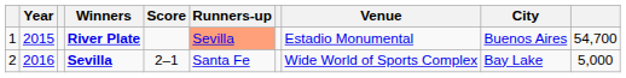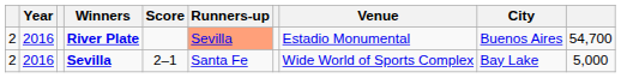River Plate | column 1: 1 -> 2
River Plate | Year: 2015 -> 2016
